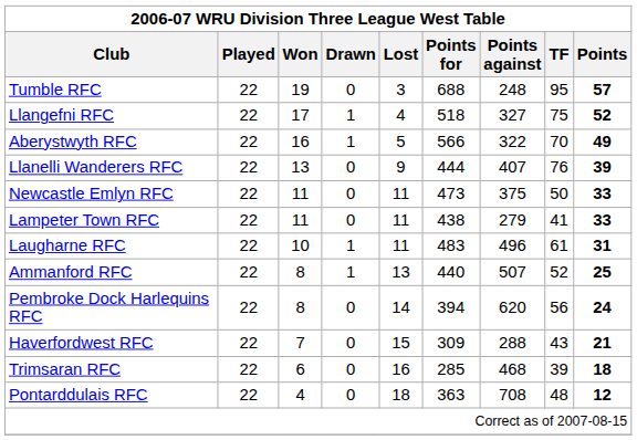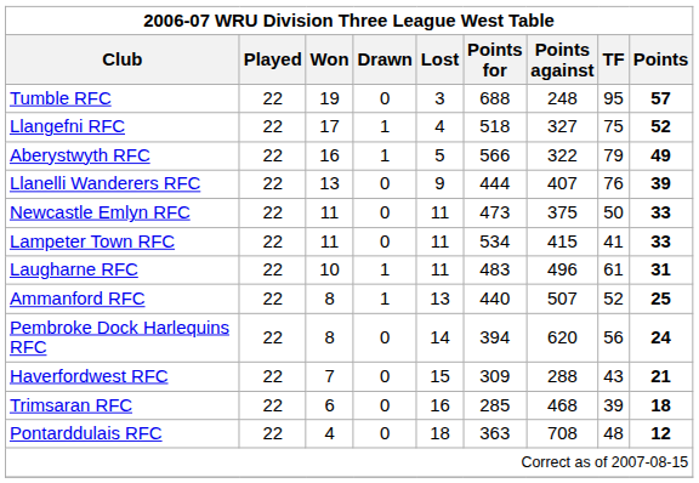Aberystwyth RFC | TF: 70 -> 79
Lampeter Town RFC | Points for: 438 -> 534
Lampeter Town RFC | Points against: 279 -> 415
